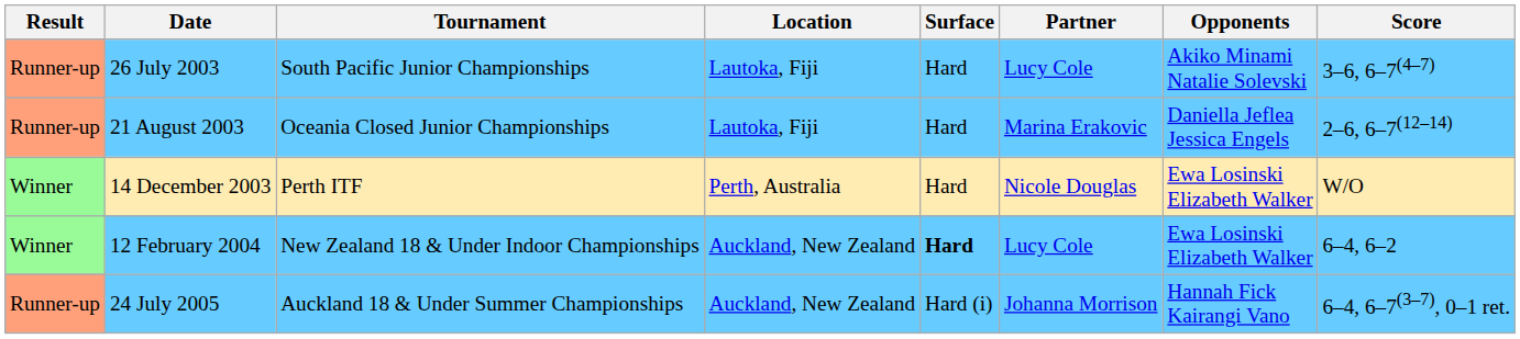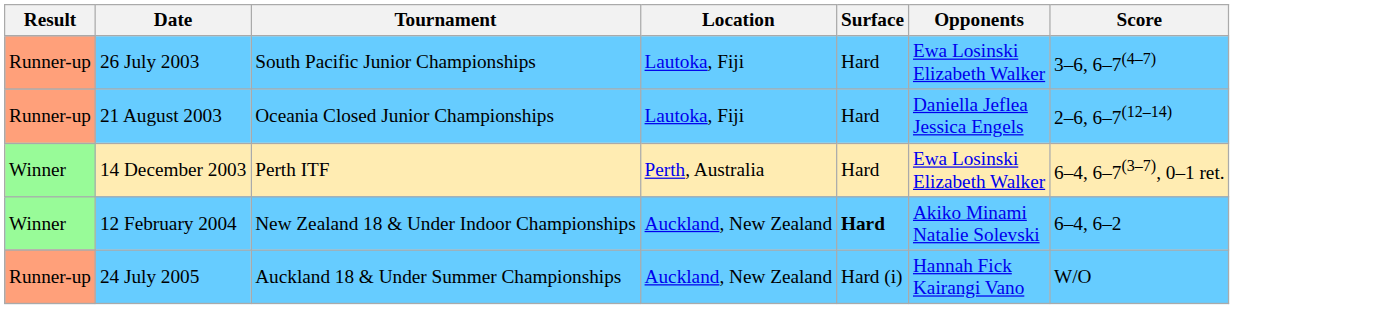- column: Partner | Lucy Cole | Marina Erakovic | Nicole Douglas | Lucy Cole | Johanna Morrison
26 July 2003 | Opponents: Akiko Minami Natalie Solevski -> Ewa Losinski Elizabeth Walker
14 December 2003 | Score: W/O -> 6–4, 6–7(3–7), 0–1 ret.
12 February 2004 | Opponents: Ewa Losinski Elizabeth Walker -> Akiko Minami Natalie Solevski
24 July 2005 | Score: 6–4, 6–7(3–7), 0–1 ret. -> W/O
